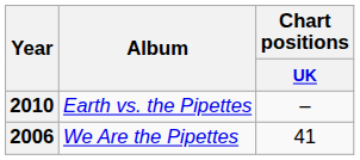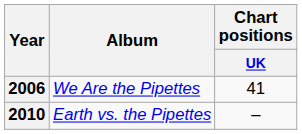rows swapped: 2006 <-> 2010
